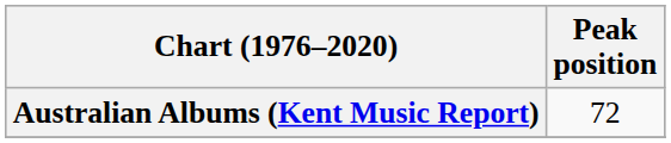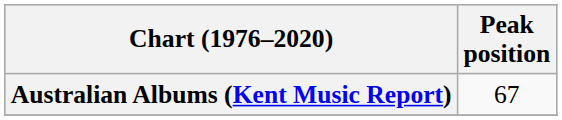Australian Albums (Kent Music Report) | Peak position: 72 -> 67
